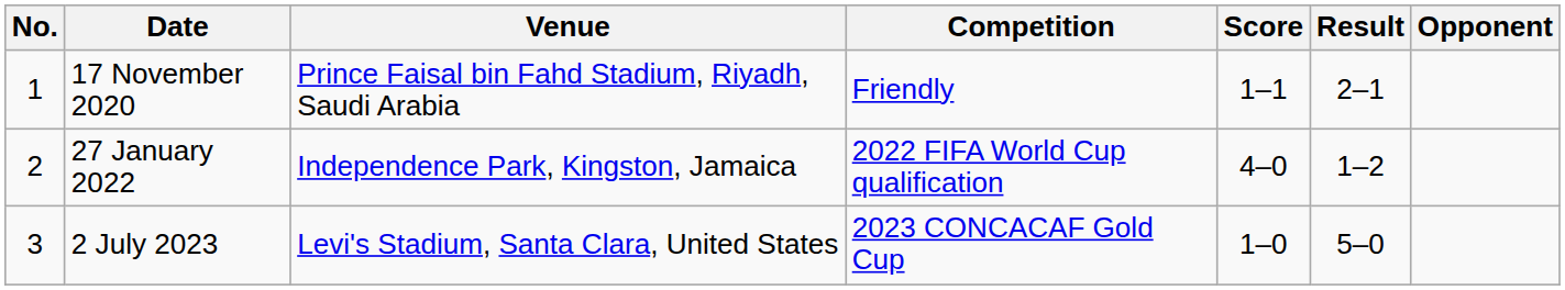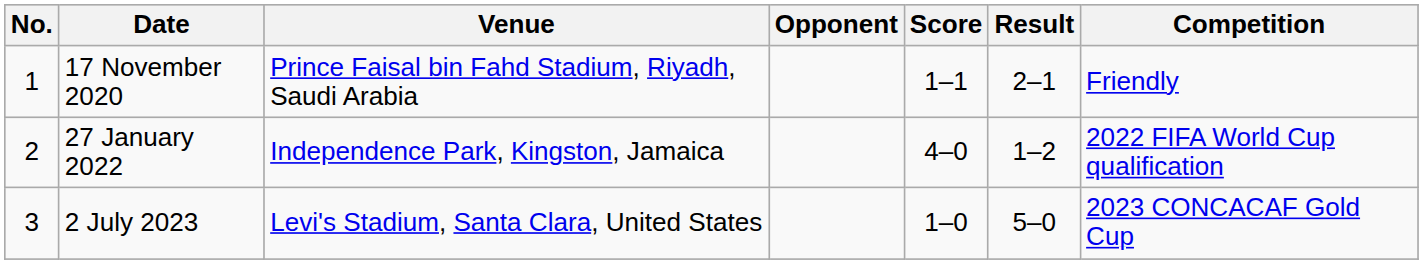columns swapped: Opponent <-> Competition
